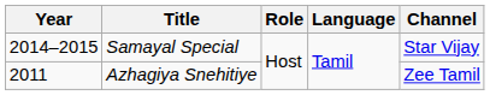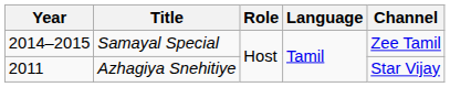Samayal Special | Channel: Star Vijay -> Zee Tamil
Azhagiya Snehitiye | Channel: Zee Tamil -> Star Vijay
